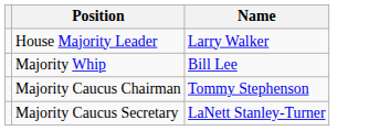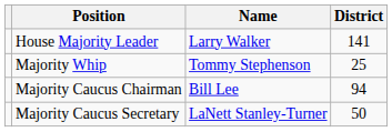+ column: District | 141 | 25 | 94 | 50
Majority Whip | Name: Bill Lee -> Tommy Stephenson
Majority Caucus Chairman | Name: Tommy Stephenson -> Bill Lee
